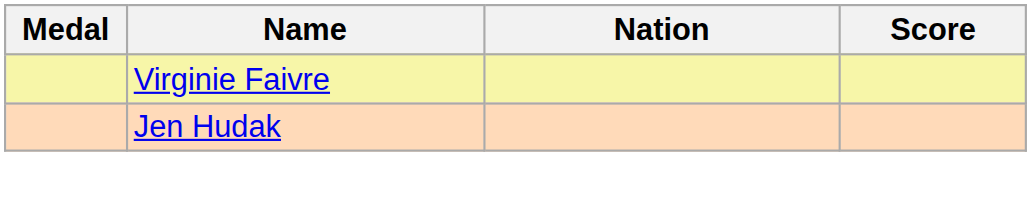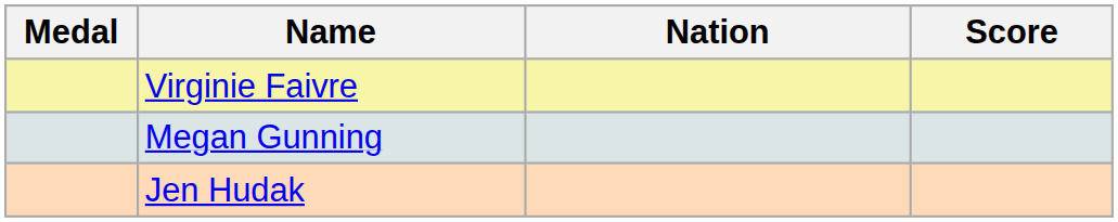+ row: Megan Gunning
